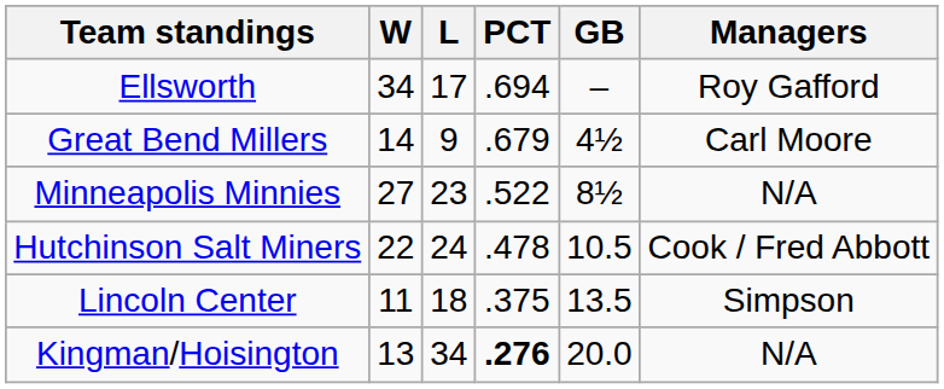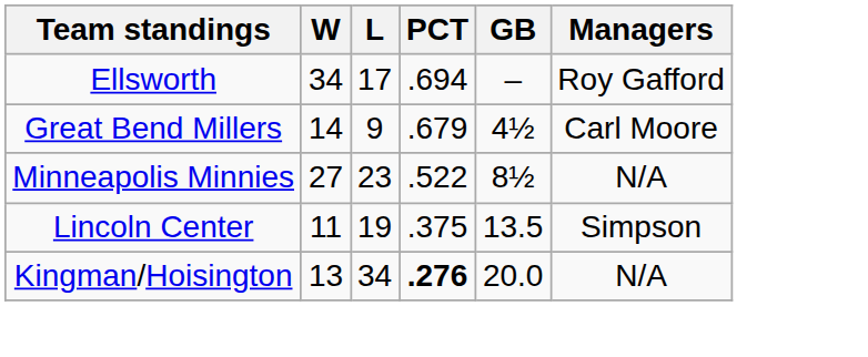- row: Hutchinson Salt Miners | 22 | 24 | .478 | 10.5 | Cook / Fred Abbott
Lincoln Center | L: 18 -> 19
